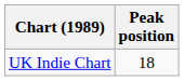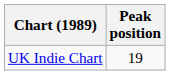UK Indie Chart | Peak position: 18 -> 19
